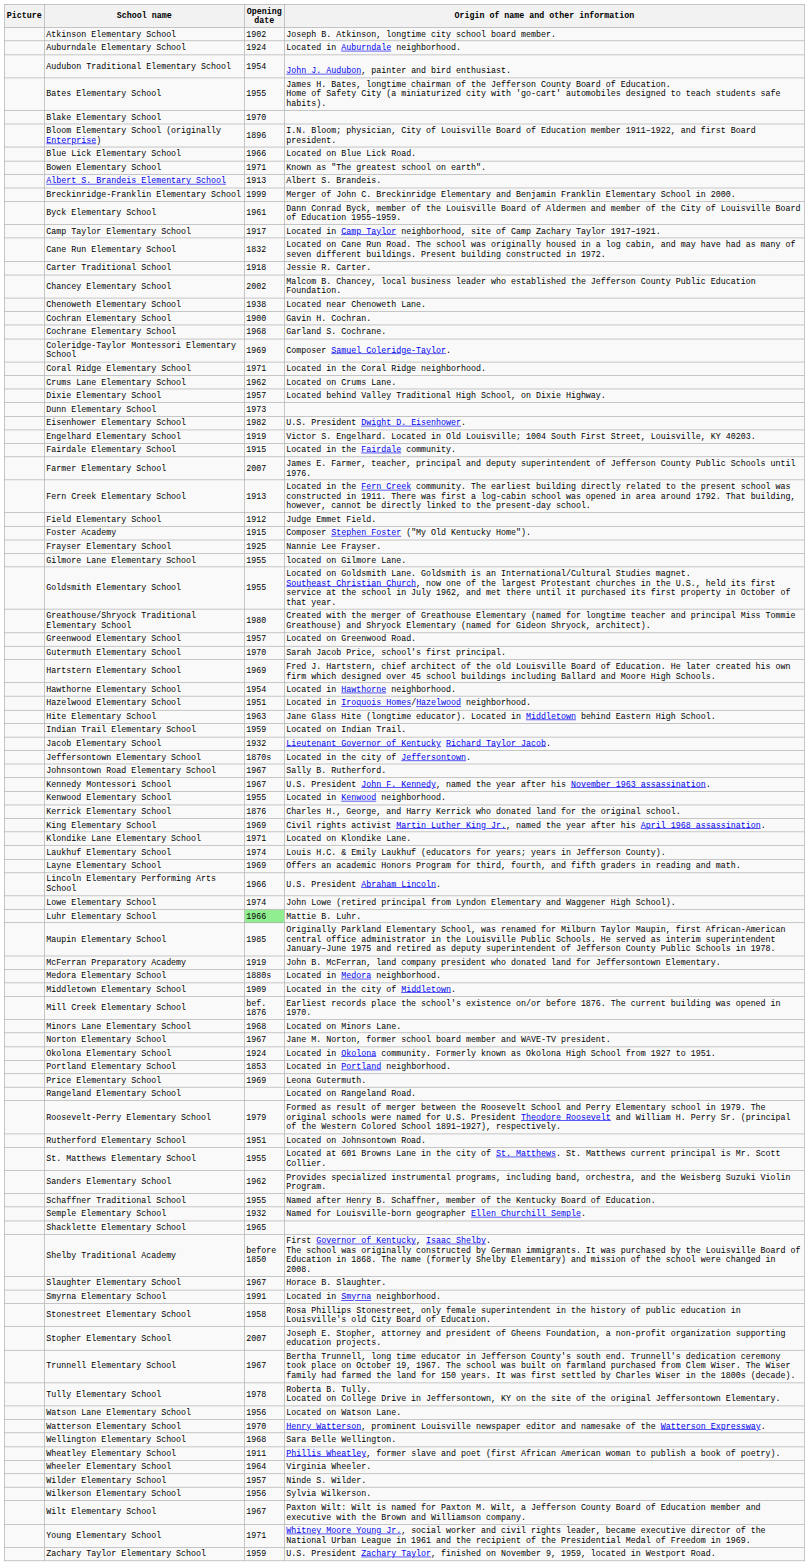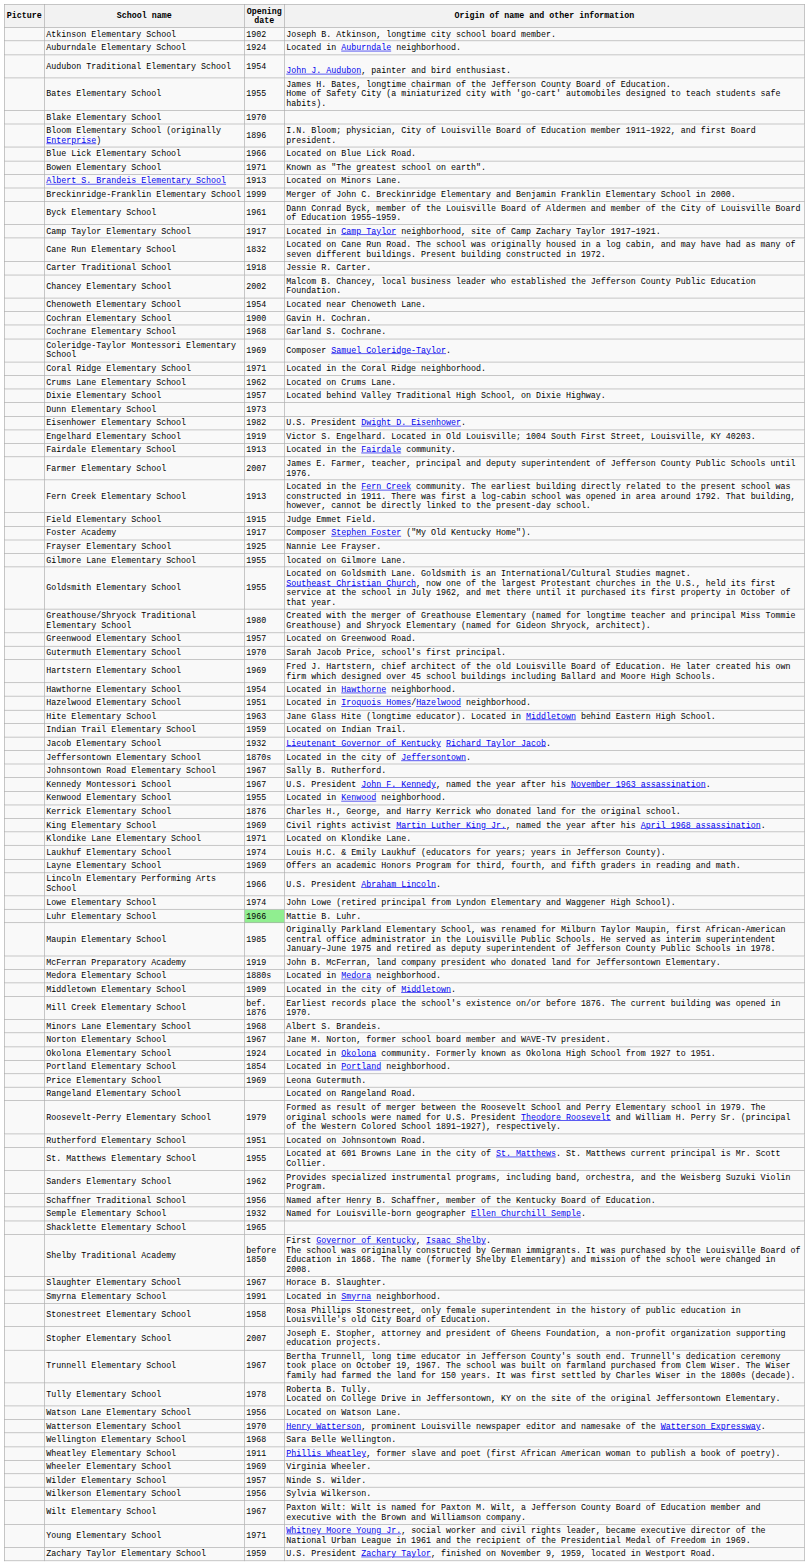Albert S. Brandeis Elementary School | Origin of name and other information: Albert S. Brandeis. -> Located on Minors Lane.
Chenoweth Elementary School | Opening date: 1938 -> 1954
Fairdale Elementary School | Opening date: 1915 -> 1913
Field Elementary School | Opening date: 1912 -> 1915
Foster Academy | Opening date: 1915 -> 1917
Minors Lane Elementary School | Origin of name and other information: Located on Minors Lane. -> Albert S. Brandeis.
Portland Elementary School | Opening date: 1853 -> 1854
Schaffner Traditional School | Opening date: 1955 -> 1956
Wheeler Elementary School | Opening date: 1964 -> 1969
